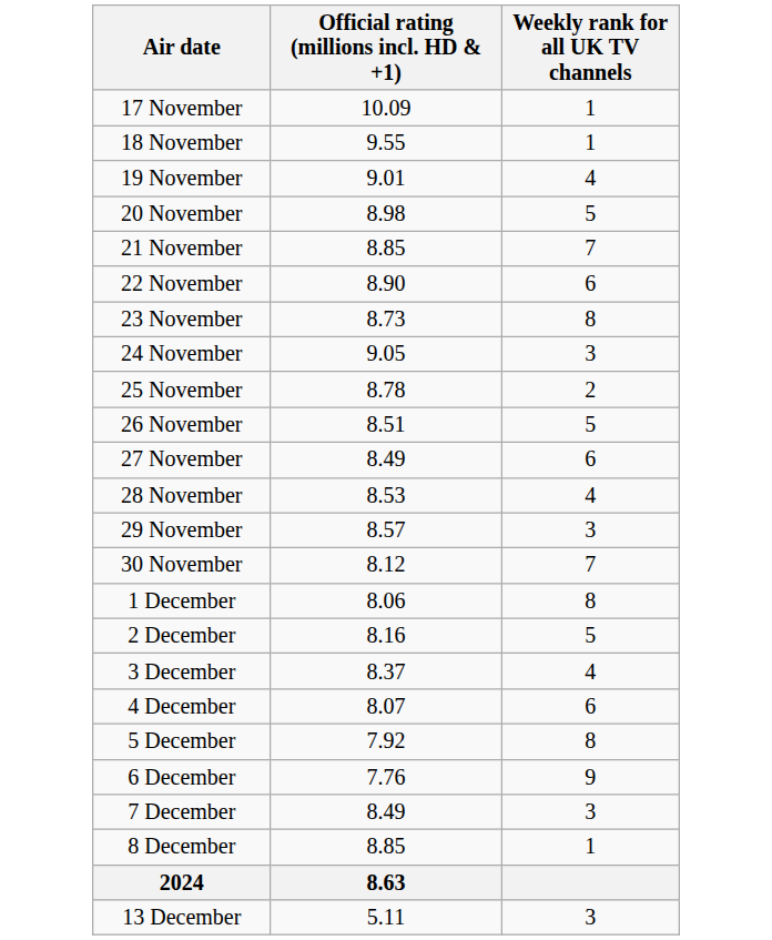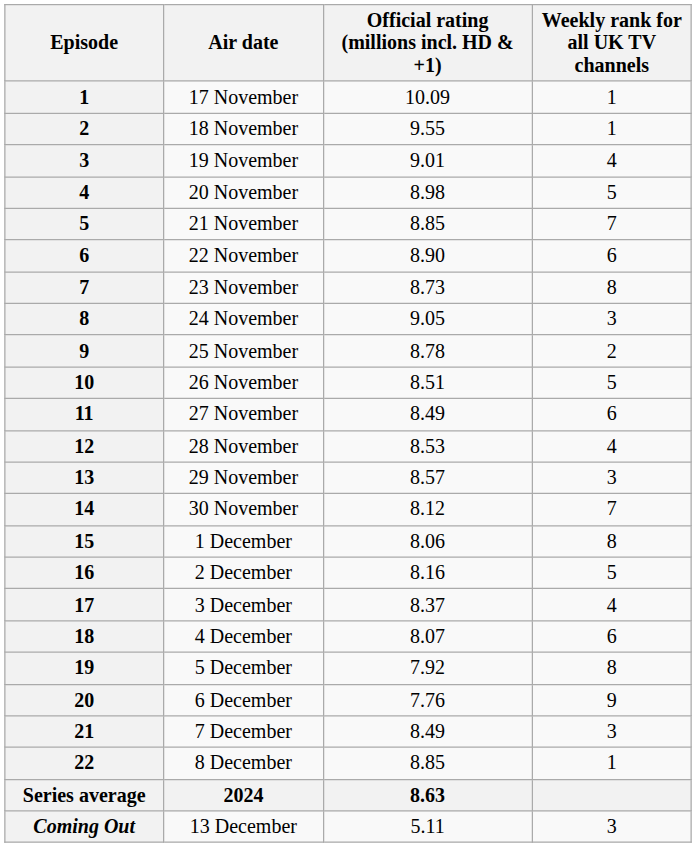+ column: Episode | 1 | 2 | 3 | 4 | 5 | 6 | 7 | 8 | 9 | 10 | 11 | 12 | 13 | 14 | 15 | 16 | 17 | 18 | 19 | 20 | 21 | 22 | Series average | Coming Out
